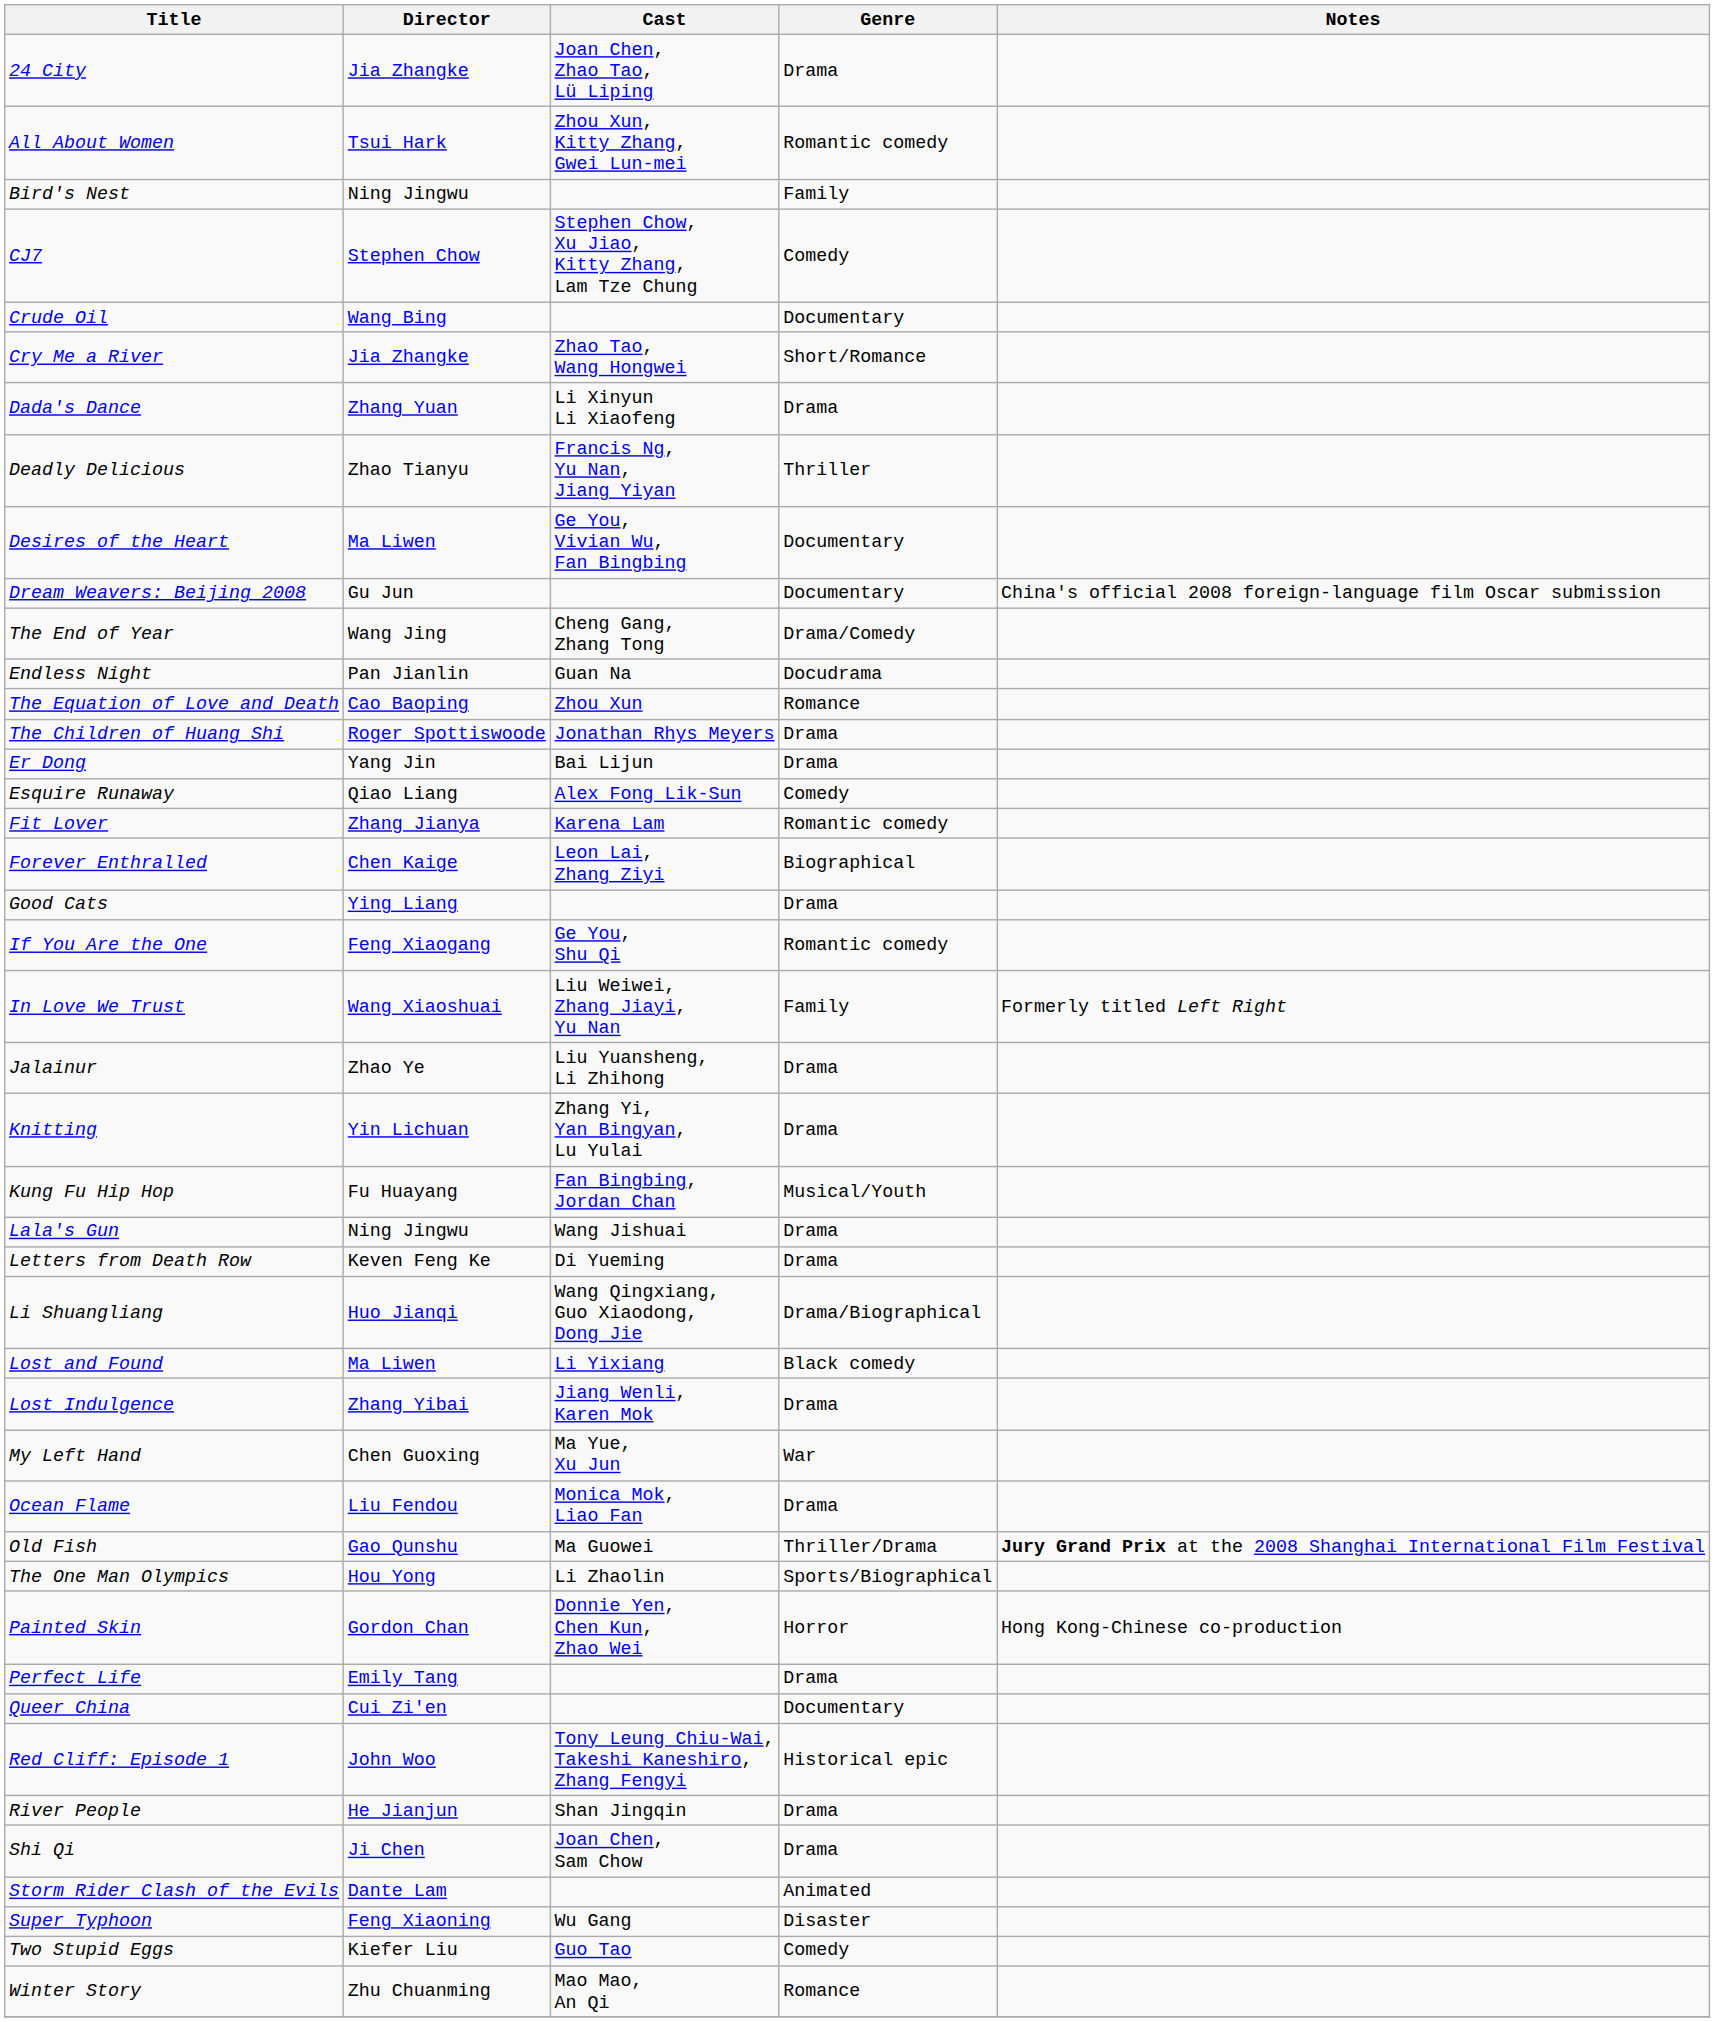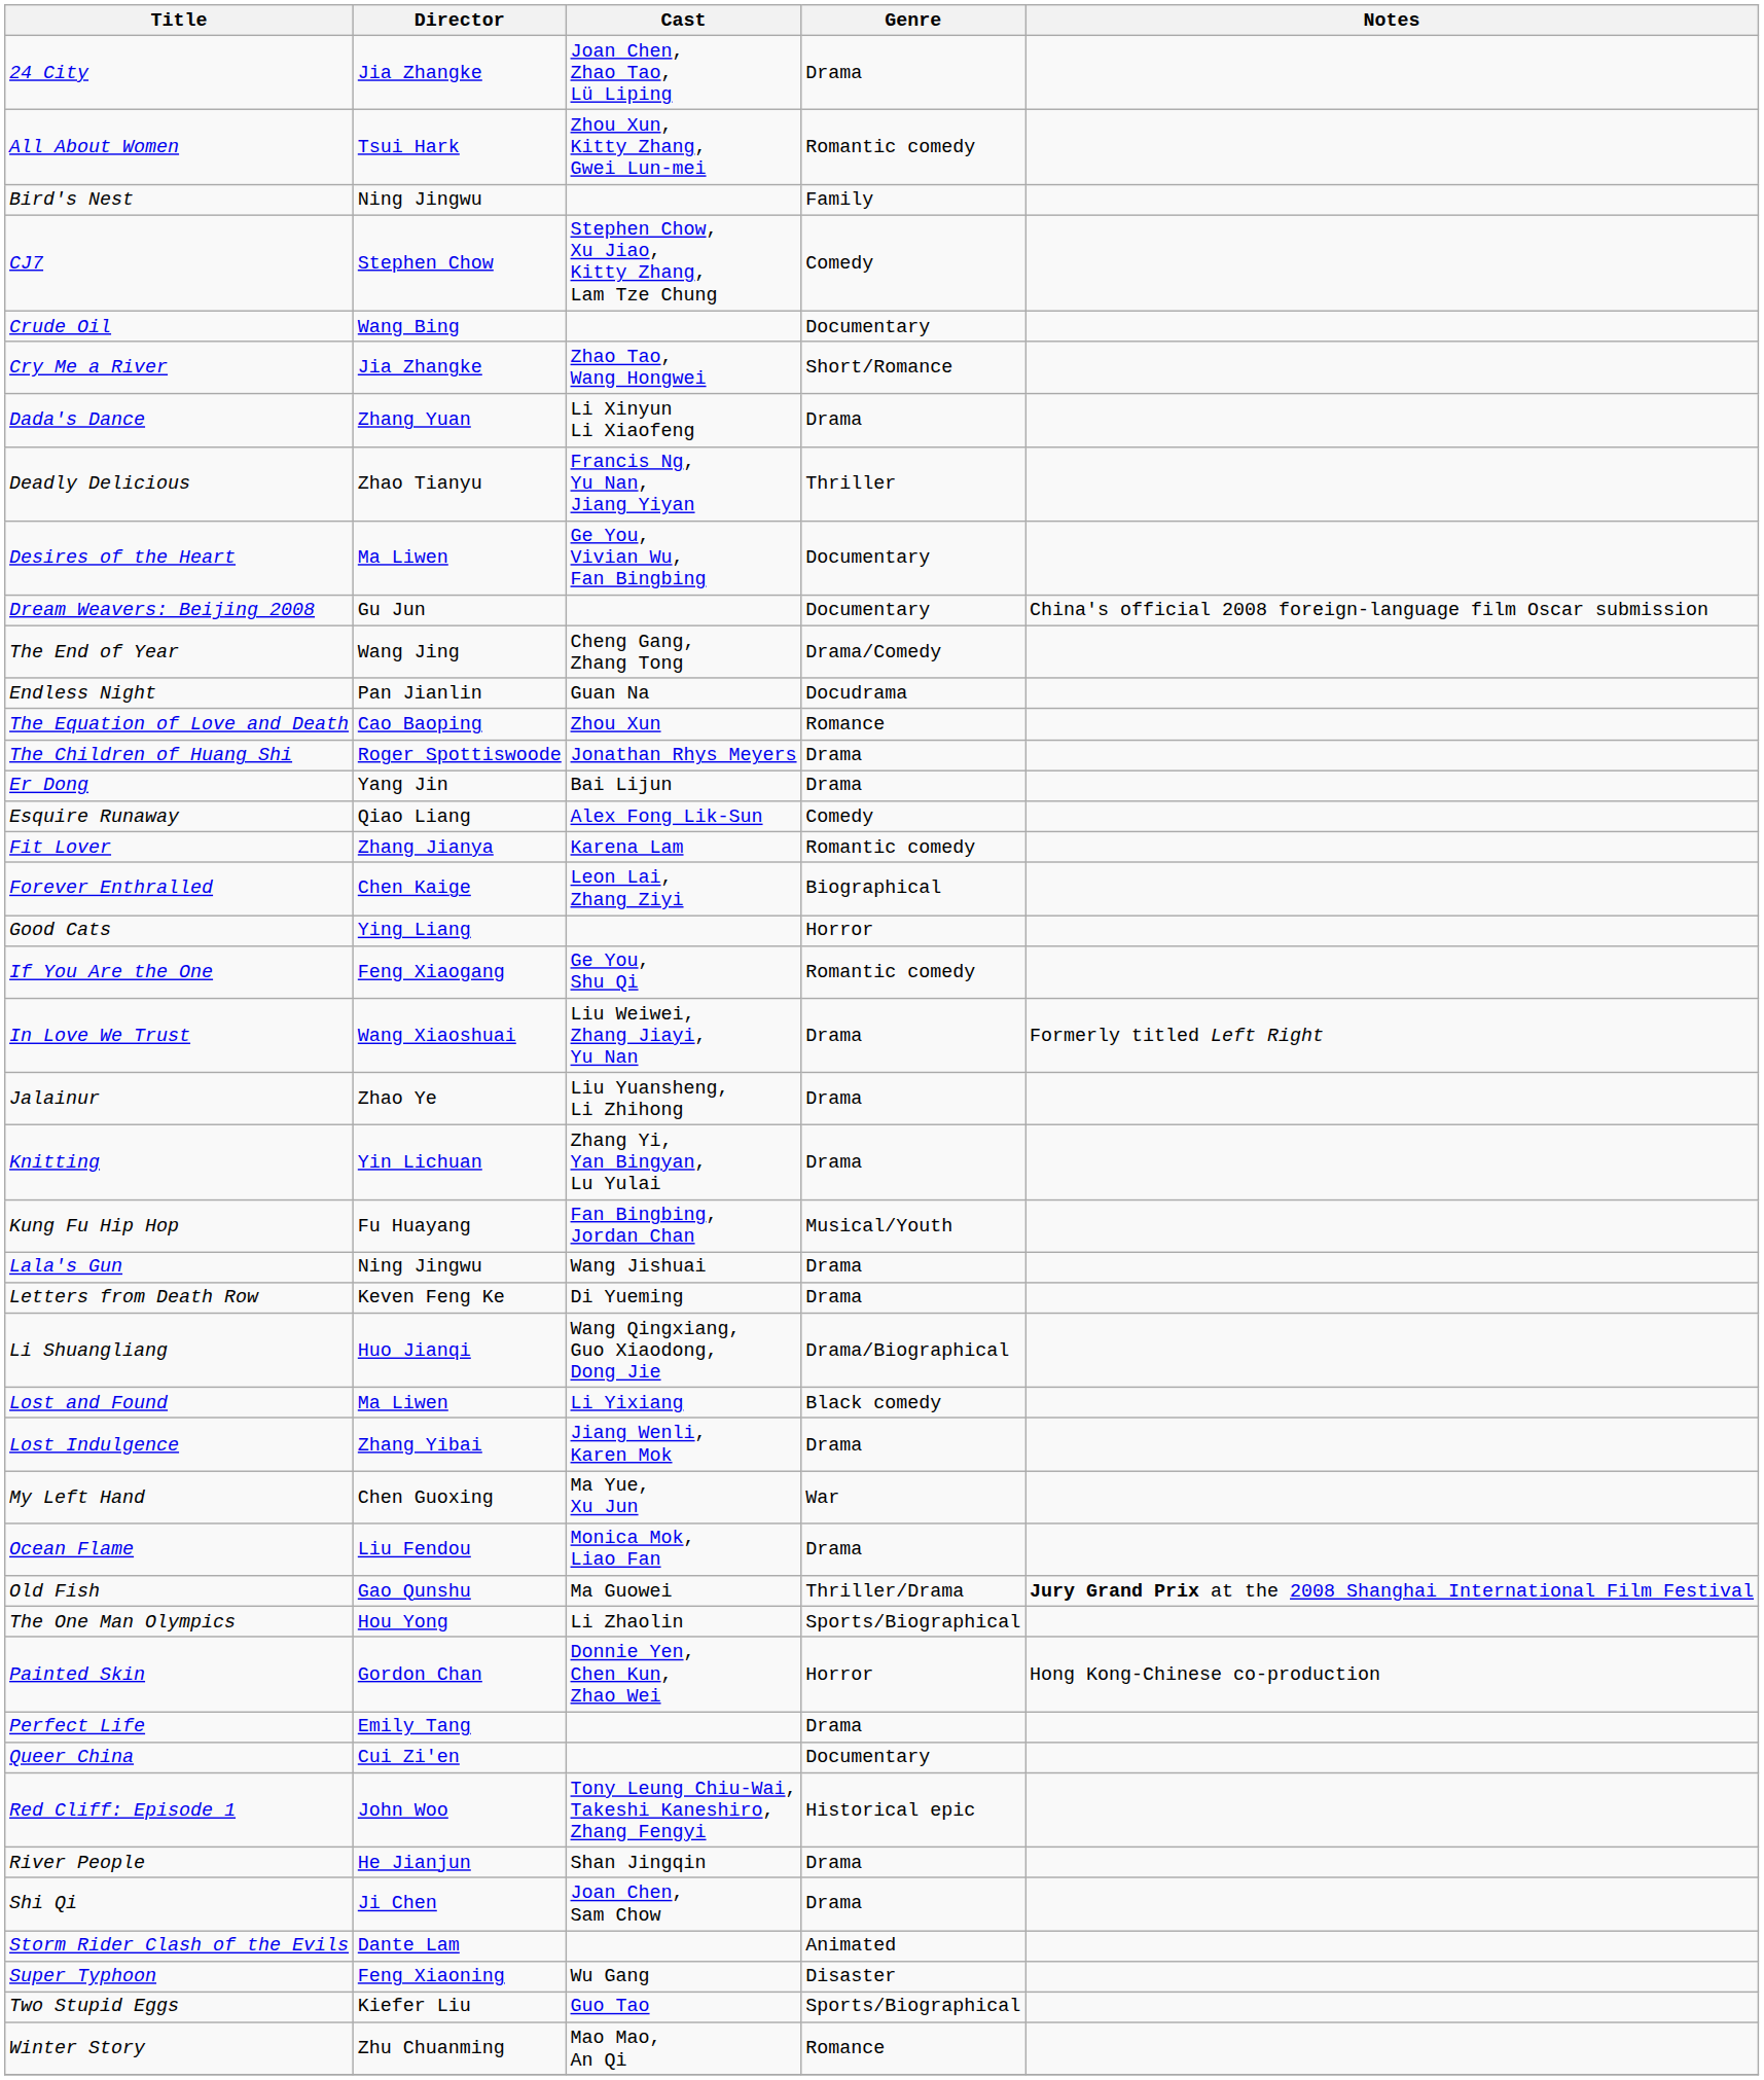Good Cats | Genre: Drama -> Horror
In Love We Trust | Genre: Family -> Drama
Two Stupid Eggs | Genre: Comedy -> Sports/Biographical
